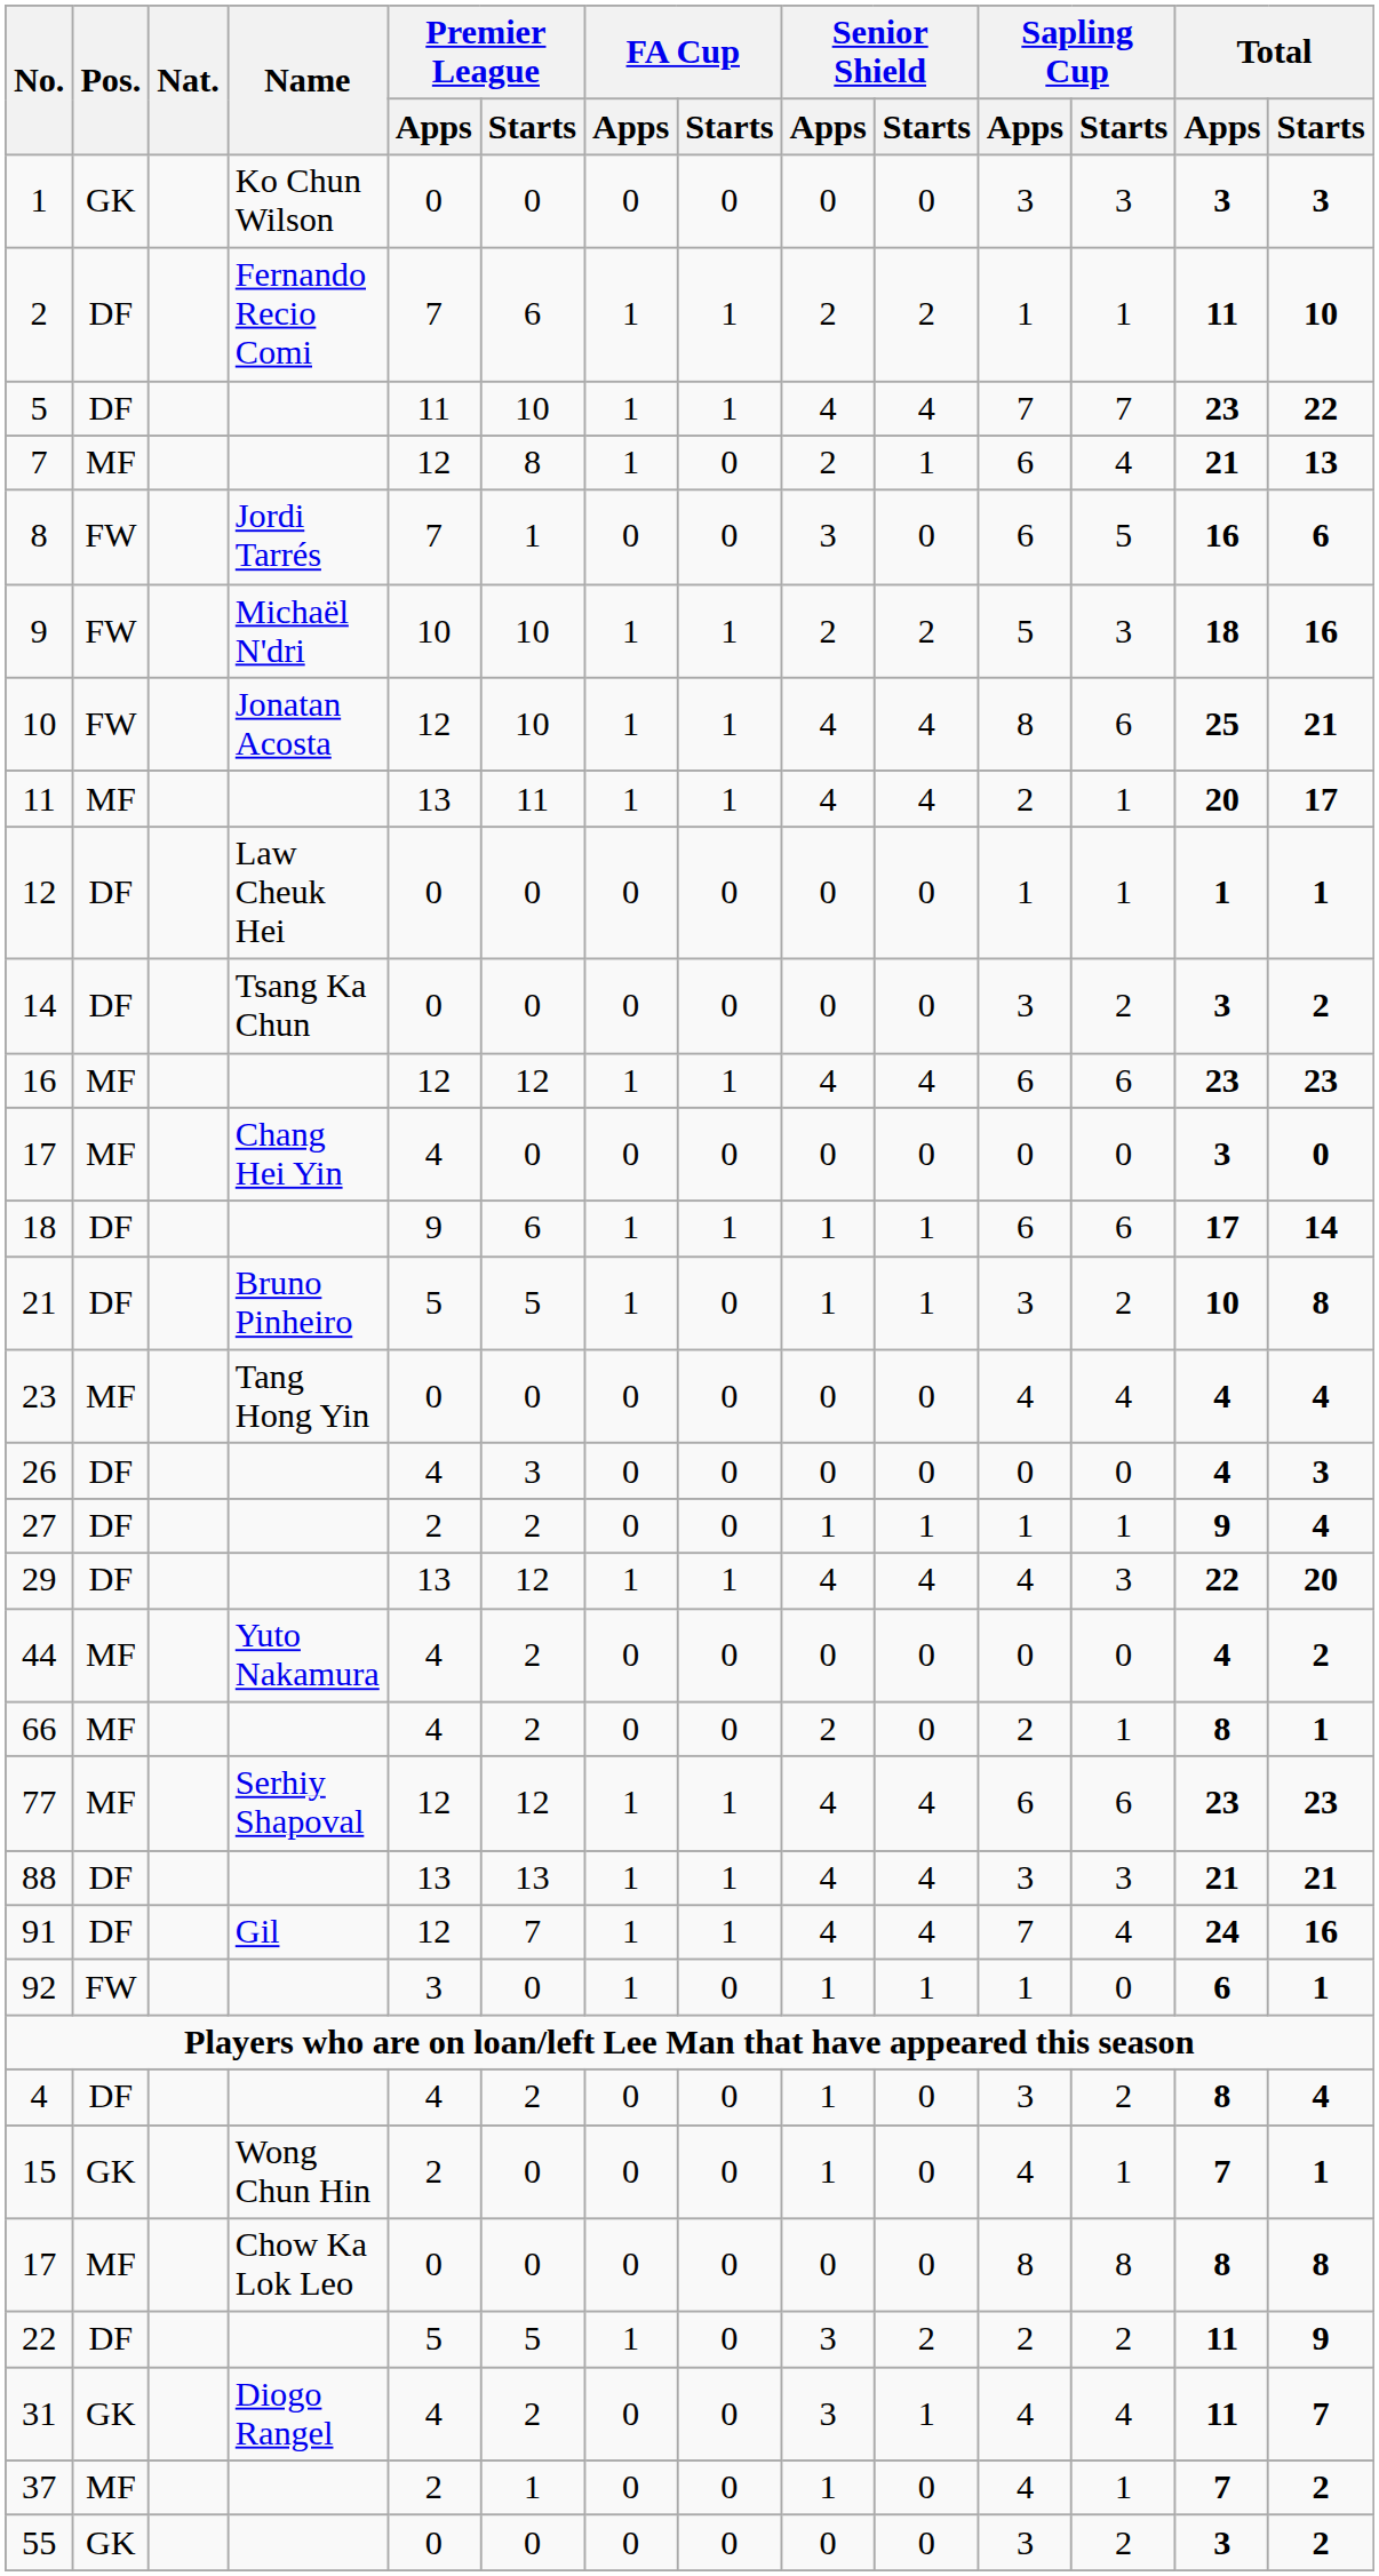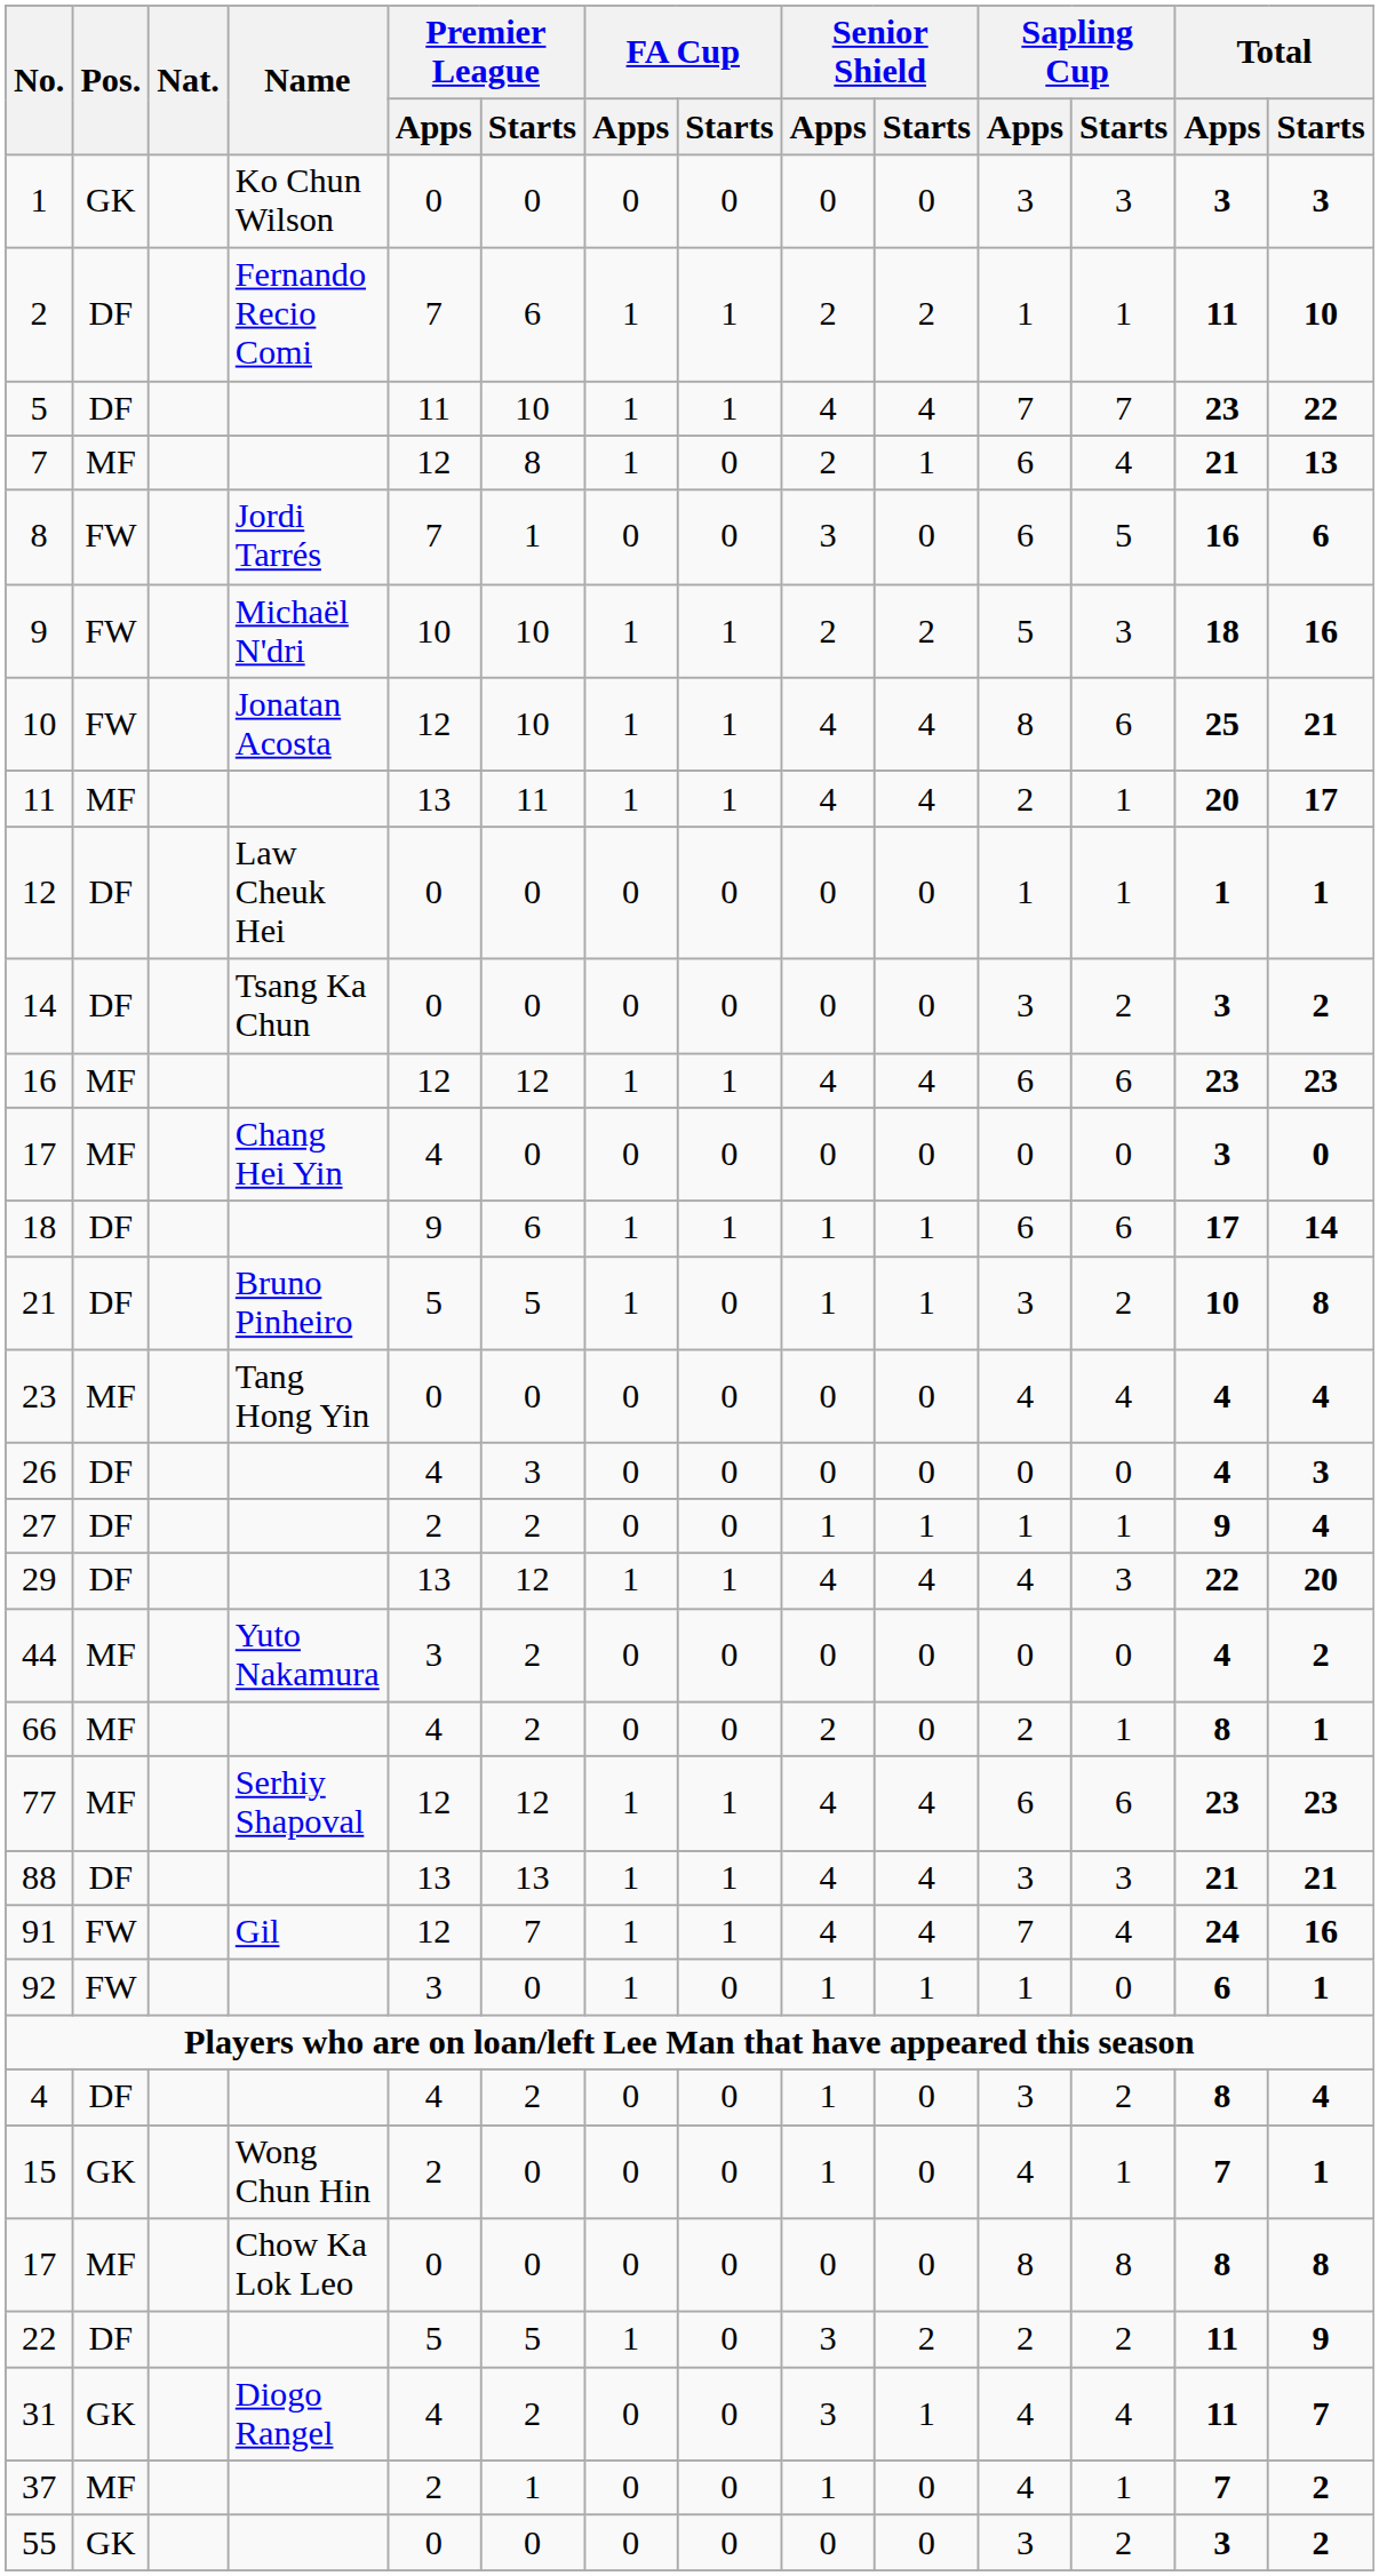44 | Premier League / Apps: 4 -> 3
91 | Pos.: DF -> FW
